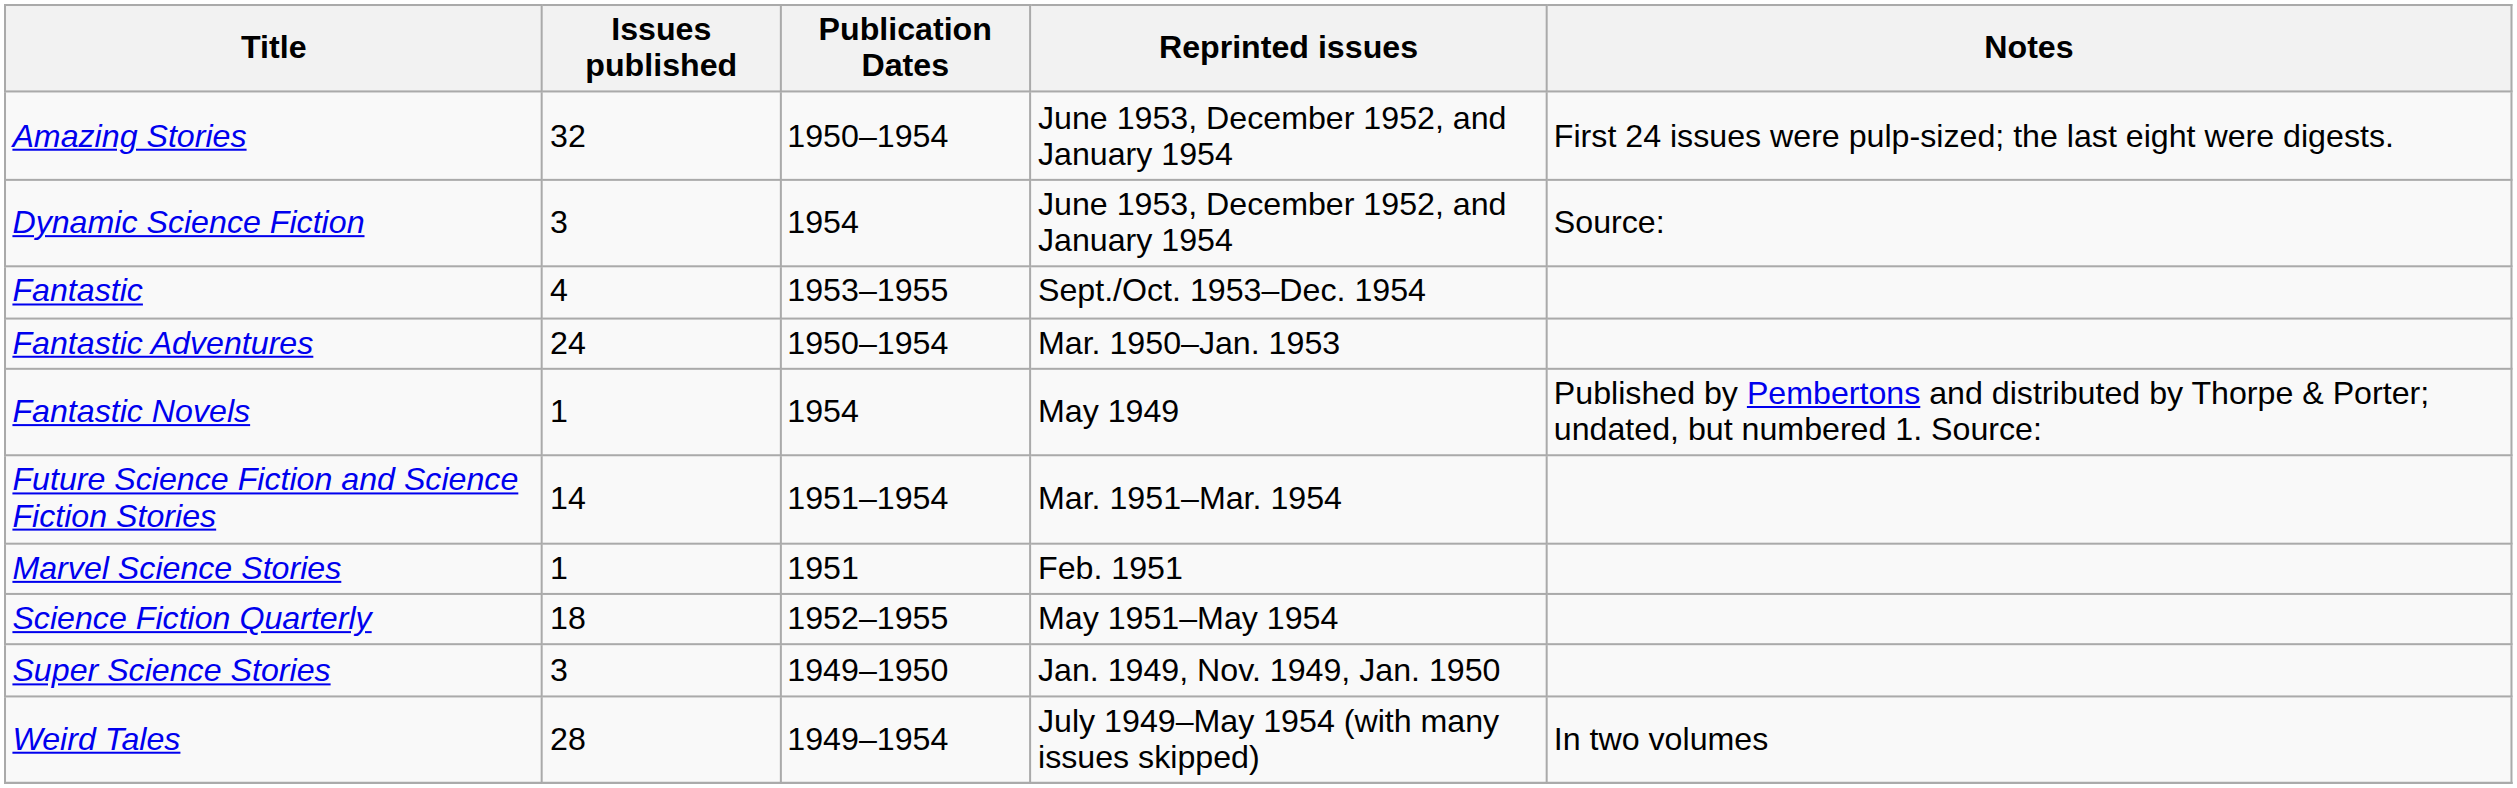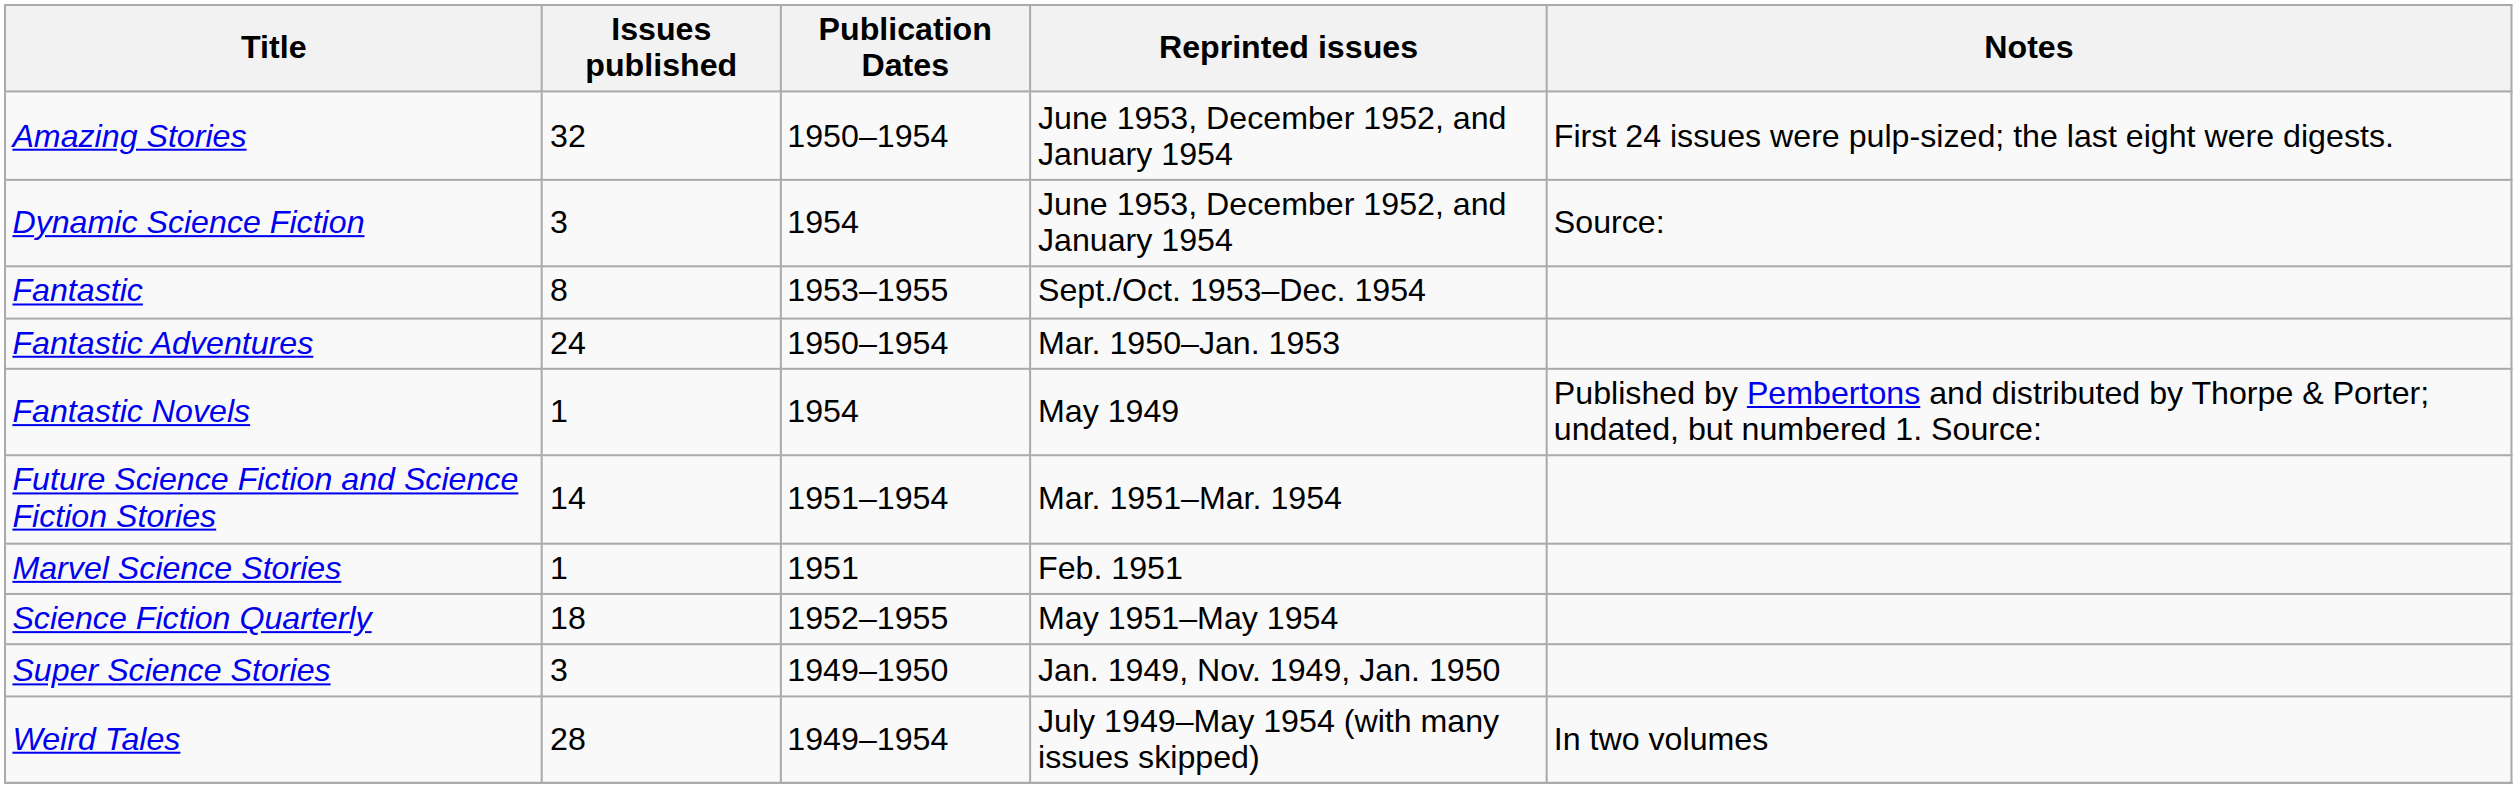Fantastic | Issues published: 4 -> 8
